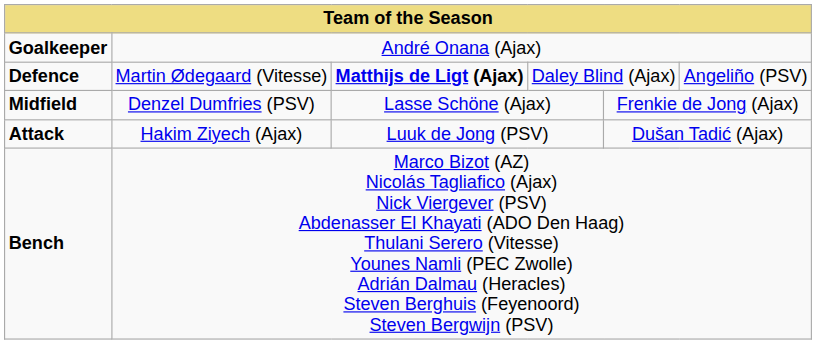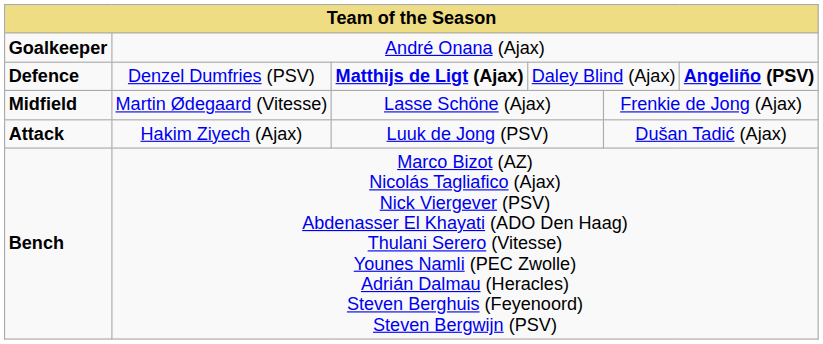Defence | column 2: Martin Ødegaard (Vitesse) -> Denzel Dumfries (PSV)
Defence | column 6: normal -> bold
Midfield | column 2: Denzel Dumfries (PSV) -> Martin Ødegaard (Vitesse)
